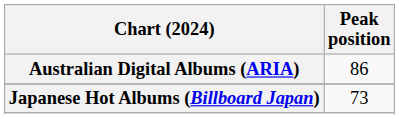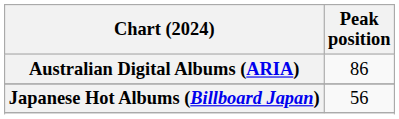Japanese Hot Albums (Billboard Japan) | Peak position: 73 -> 56
